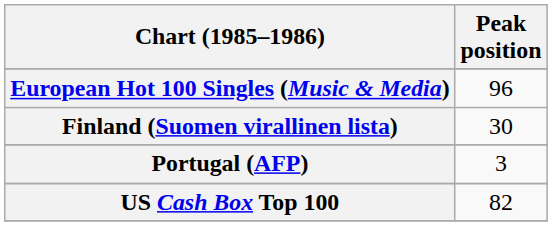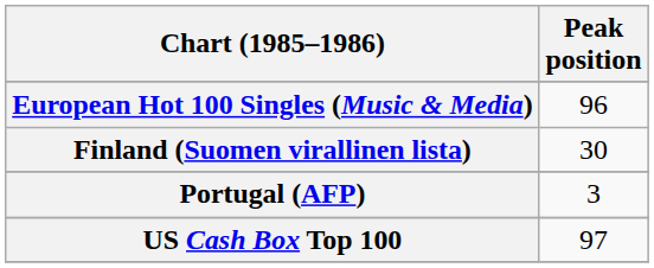US Cash Box Top 100 | Peak position: 82 -> 97
